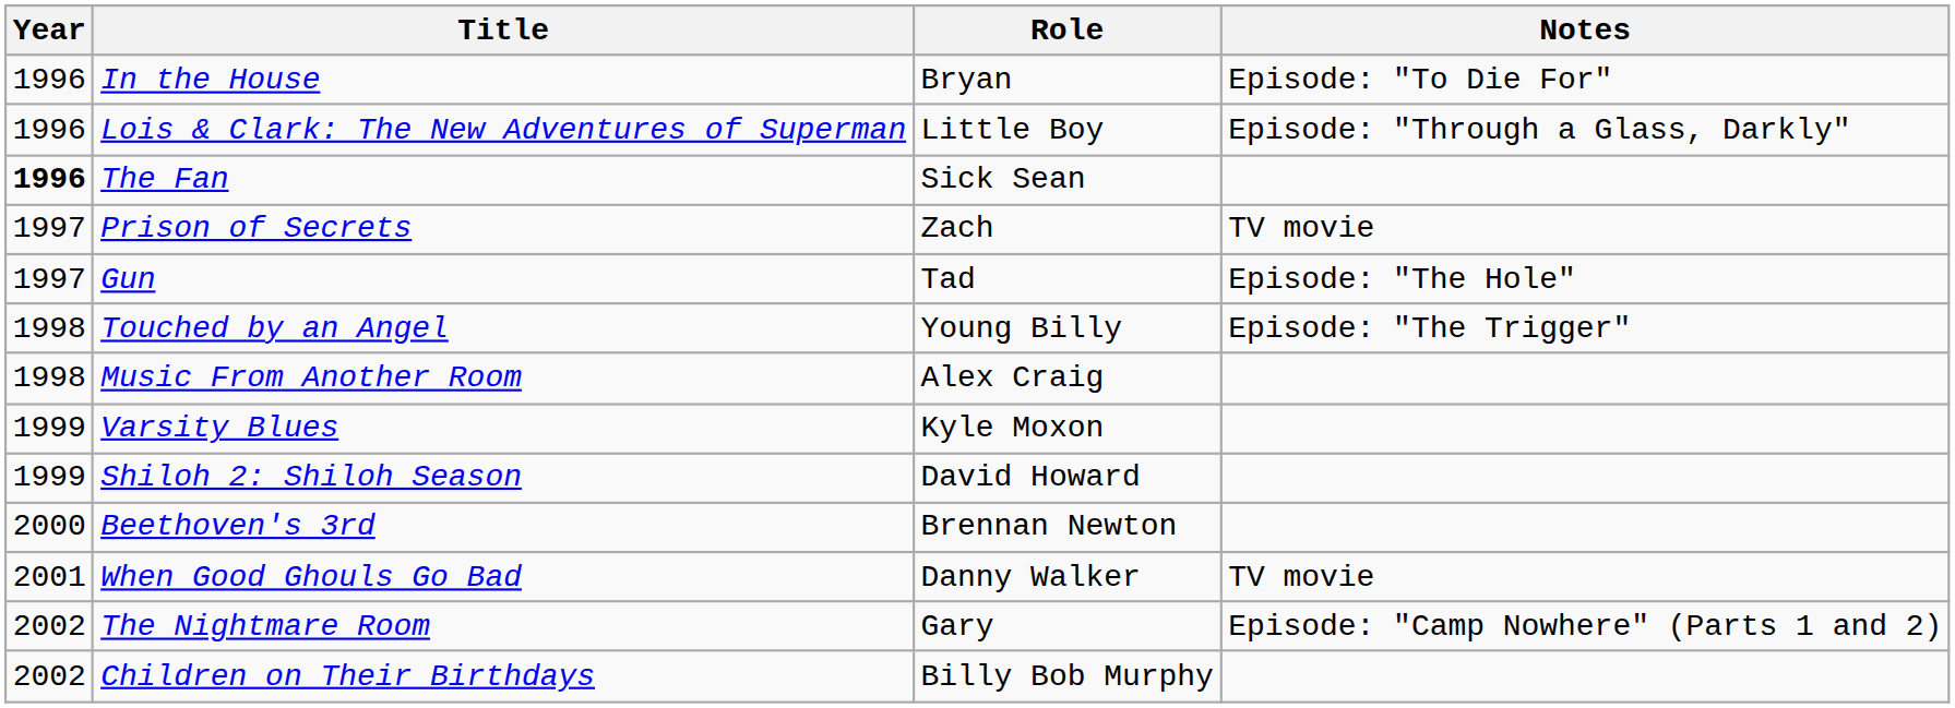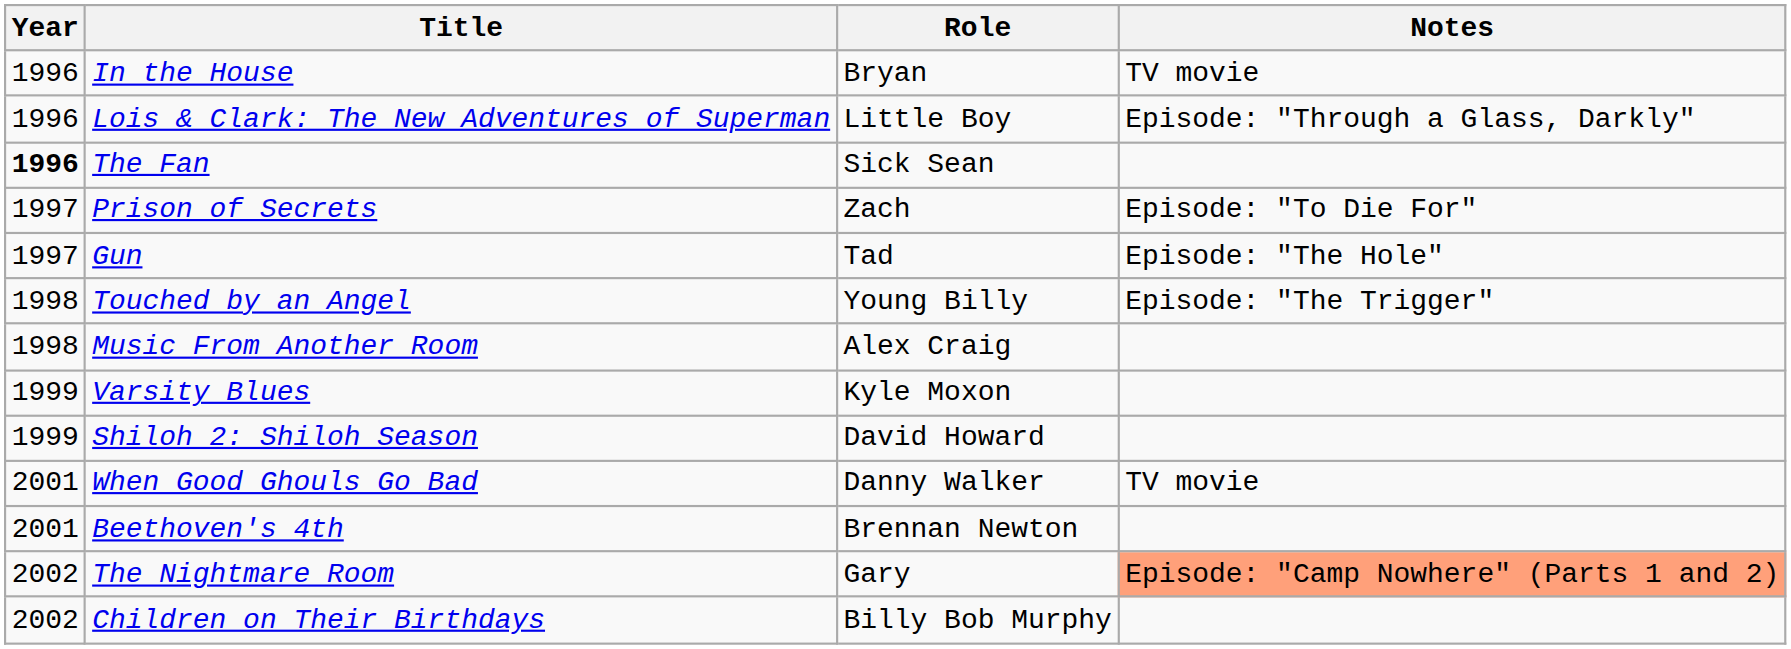In the House | Notes: Episode: "To Die For" -> TV movie
Prison of Secrets | Notes: TV movie -> Episode: "To Die For"
- row: 2000 | Beethoven's 3rd | Brennan Newton
+ row: 2001 | Beethoven's 4th | Brennan Newton
The Nightmare Room | Notes: no background -> lightsalmon background
